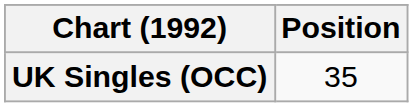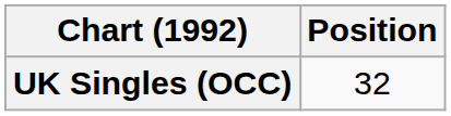UK Singles (OCC) | Position: 35 -> 32
